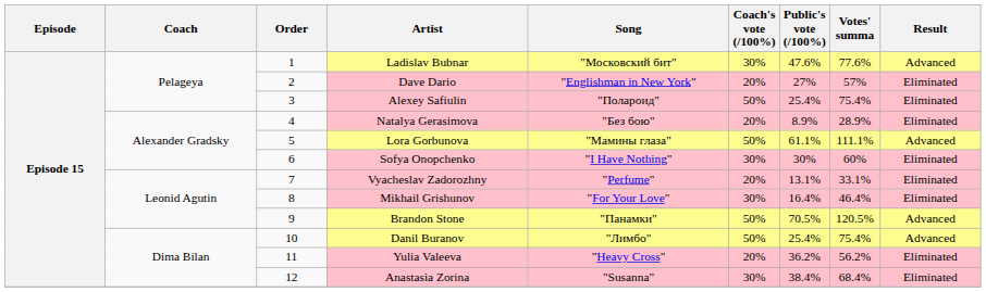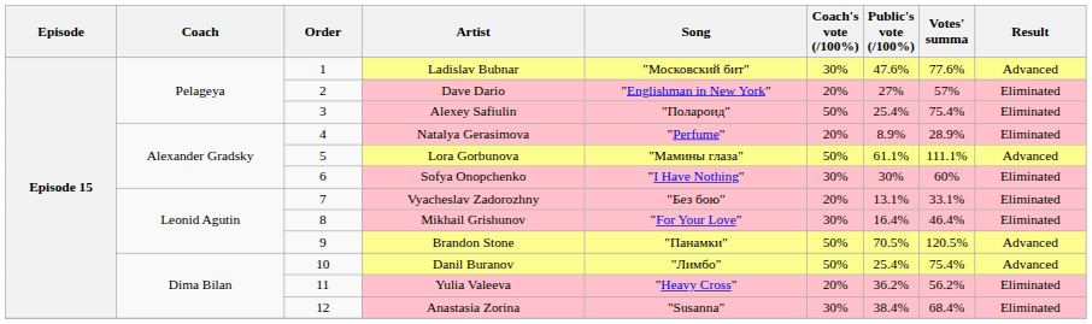Natalya Gerasimova | Song: "Без бою" -> "Perfume"
Vyacheslav Zadorozhny | Song: "Perfume" -> "Без бою"
